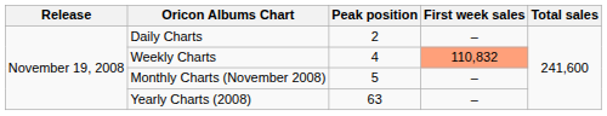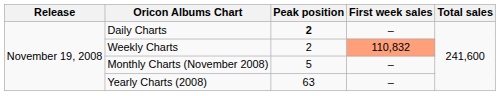Daily Charts | Peak position: normal -> bold
Weekly Charts | Peak position: 4 -> 2
